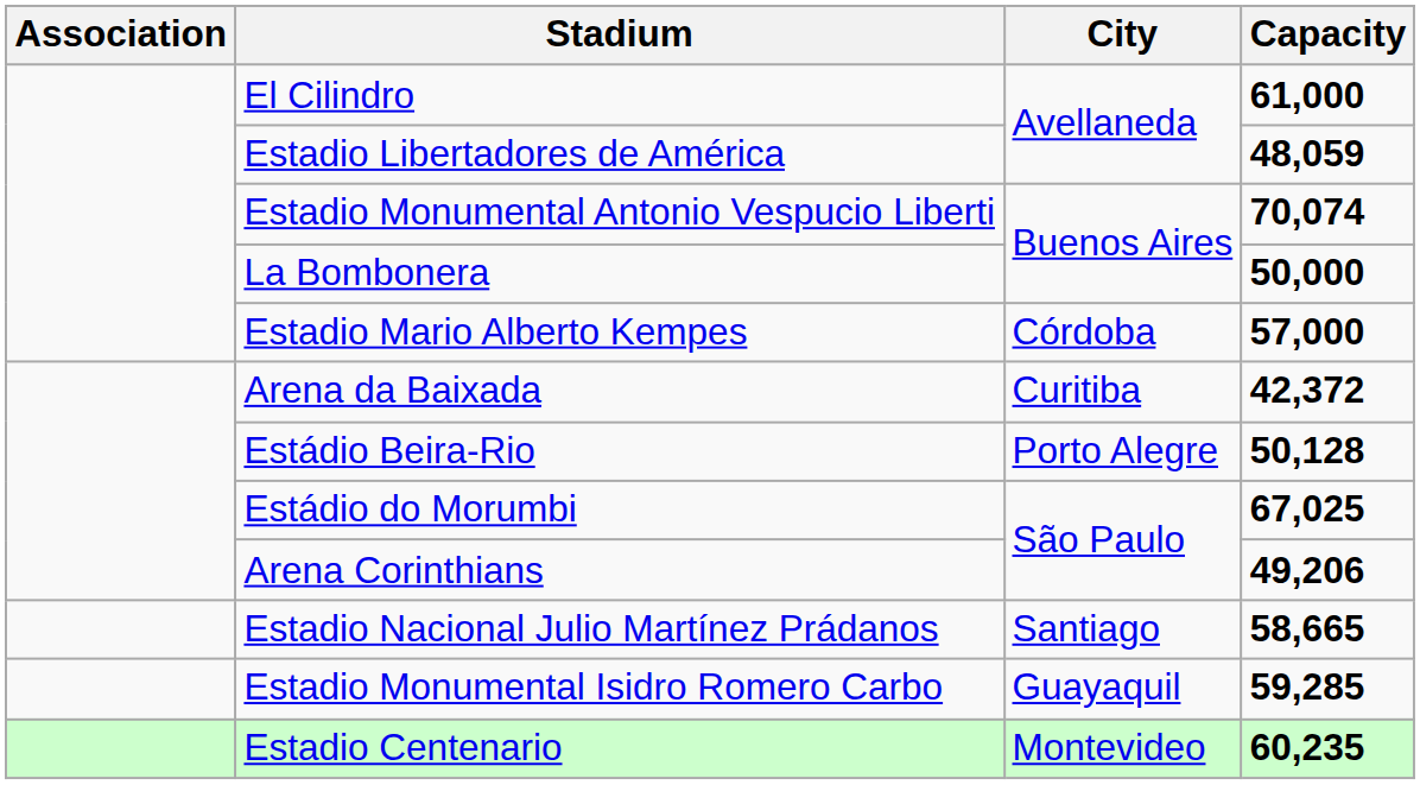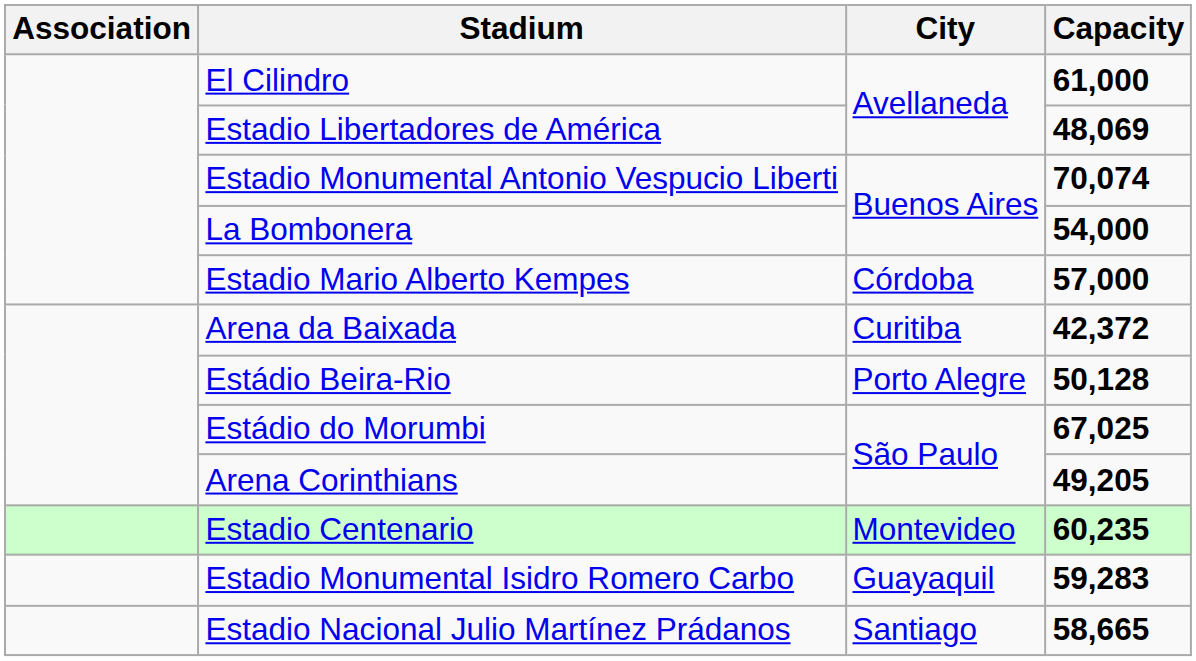Estadio Libertadores de América | Capacity: 48,059 -> 48,069
La Bombonera | Capacity: 50,000 -> 54,000
Arena Corinthians | Capacity: 49,206 -> 49,205
rows swapped: Estadio Nacional Julio Martínez Prádanos <-> Estadio Centenario
Estadio Monumental Isidro Romero Carbo | Capacity: 59,285 -> 59,283
